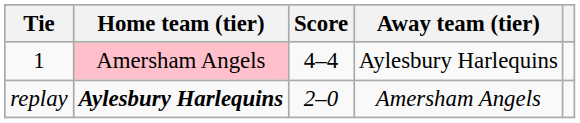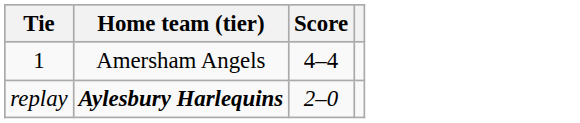- column: Away team (tier) | Aylesbury Harlequins | Amersham Angels
1 | Home team (tier): pink background -> no background
